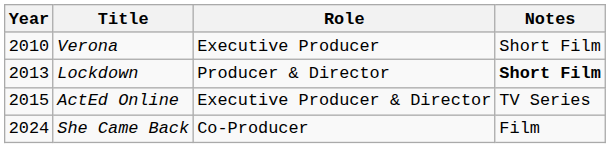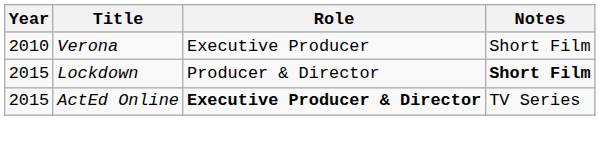Lockdown | Year: 2013 -> 2015
ActEd Online | Role: normal -> bold
- row: 2024 | She Came Back | Co-Producer | Film
